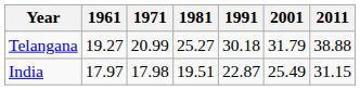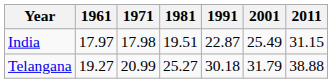rows swapped: Telangana <-> India
